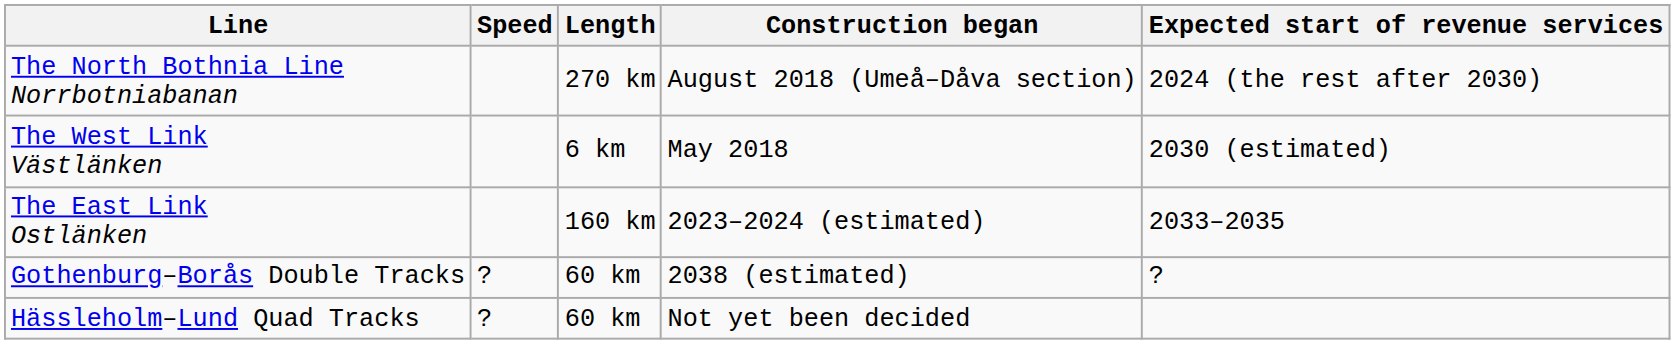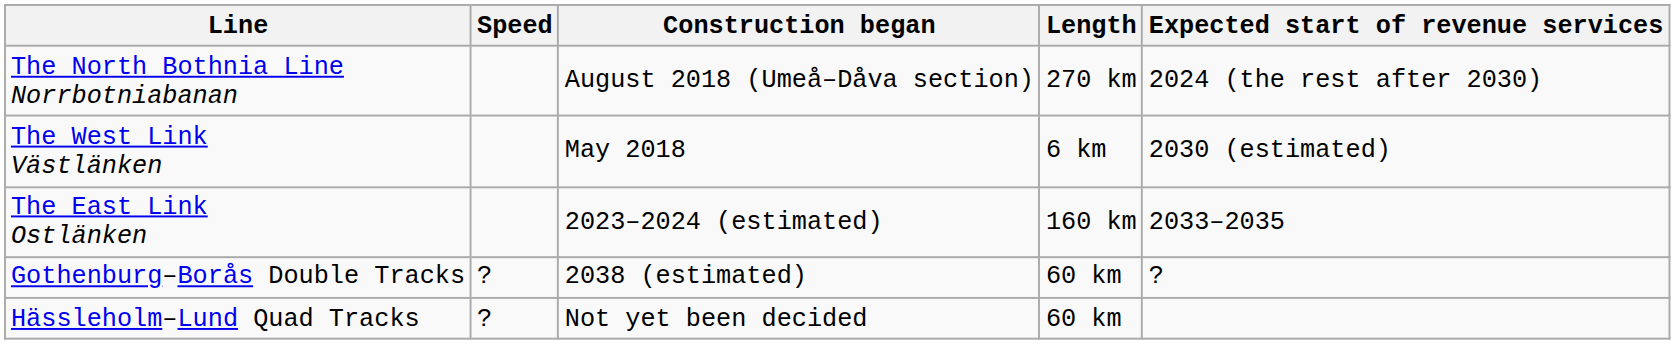columns swapped: Length <-> Construction began
